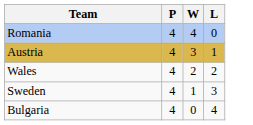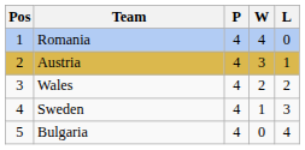+ column: Pos | 1 | 2 | 3 | 4 | 5
